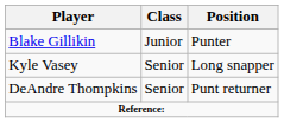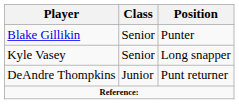Blake Gillikin | Class: Junior -> Senior
DeAndre Thompkins | Class: Senior -> Junior
